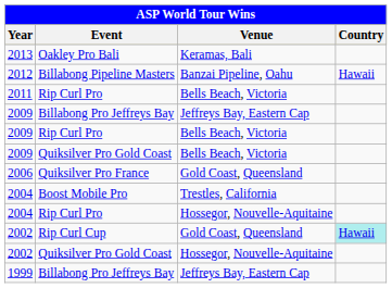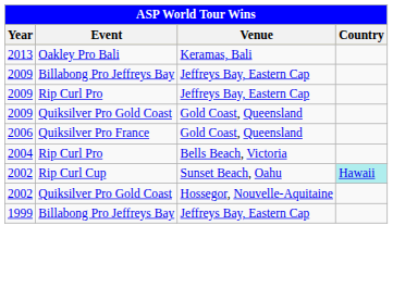- row: 2012 | Billabong Pipeline Masters | Banzai Pipeline, Oahu | Hawaii
- row: 2011 | Rip Curl Pro | Bells Beach, Victoria
2009 / Rip Curl Pro | Venue: Bells Beach, Victoria -> Jeffreys Bay, Eastern Cap
2009 / Quiksilver Pro Gold Coast | Venue: Bells Beach, Victoria -> Gold Coast, Queensland
- row: 2004 | Boost Mobile Pro | Trestles, California
2004 / Rip Curl Pro | Venue: Hossegor, Nouvelle-Aquitaine -> Bells Beach, Victoria
2002 / Rip Curl Cup | Venue: Gold Coast, Queensland -> Sunset Beach, Oahu
